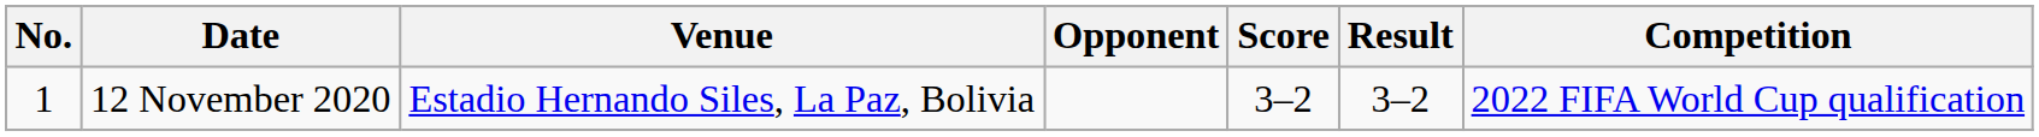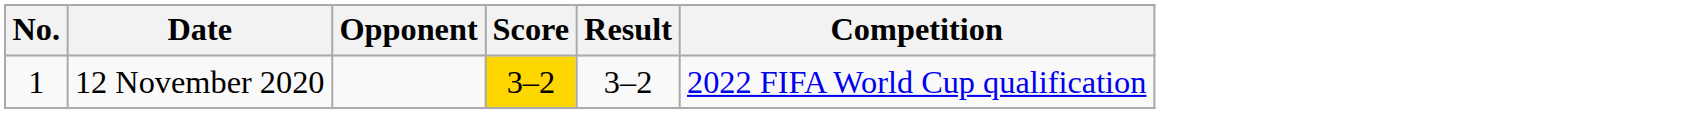- column: Venue | Estadio Hernando Siles, La Paz, Bolivia
12 November 2020 | Score: no background -> gold background
